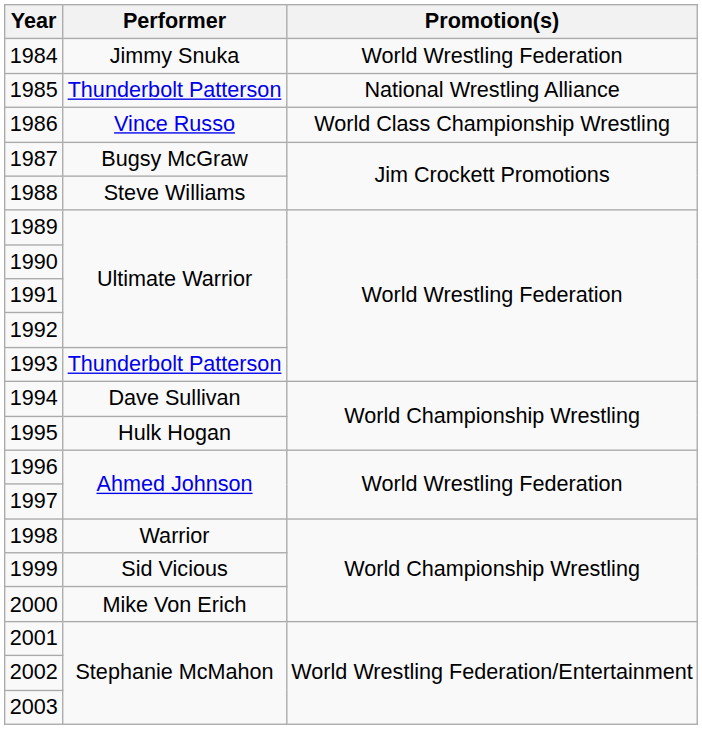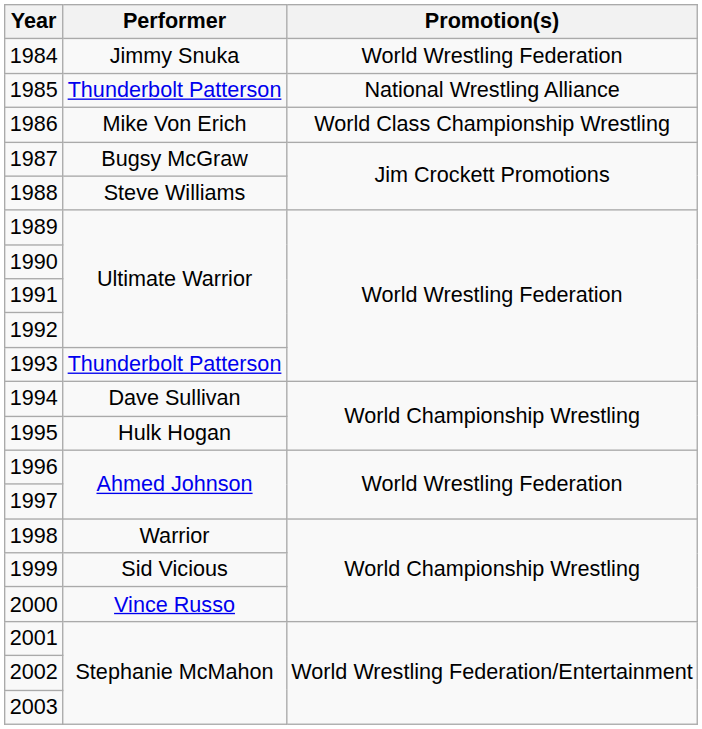1986 | Performer: Vince Russo -> Mike Von Erich
2000 | Performer: Mike Von Erich -> Vince Russo
